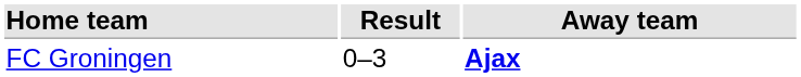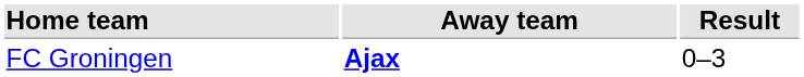columns swapped: Result <-> Away team
